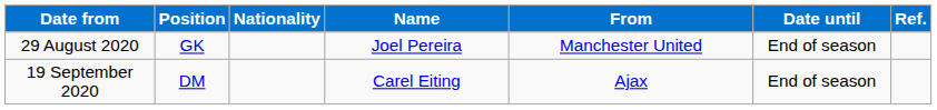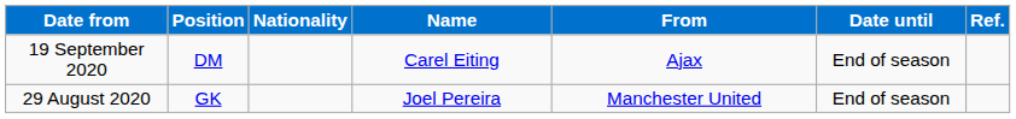rows swapped: 29 August 2020 <-> 19 September 2020
